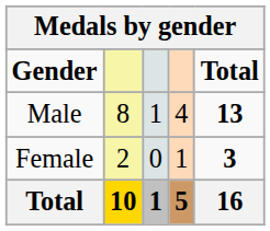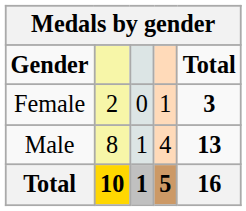rows swapped: Male <-> Female
